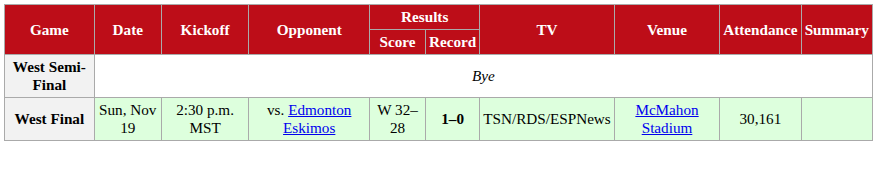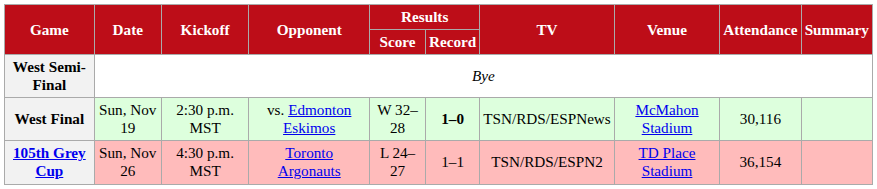West Final | Attendance: 30,161 -> 30,116
+ row: 105th Grey Cup | Sun, Nov 26 | 4:30 p.m. MST | Toronto Argonauts | L 24–27 | 1–1 | TSN/RDS/ESPN2 | TD Place Stadium | 36,154
